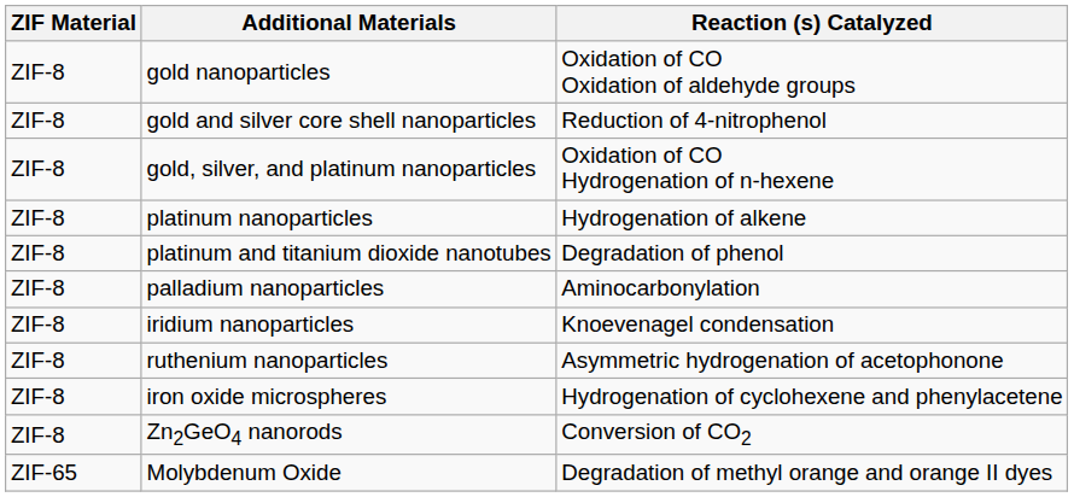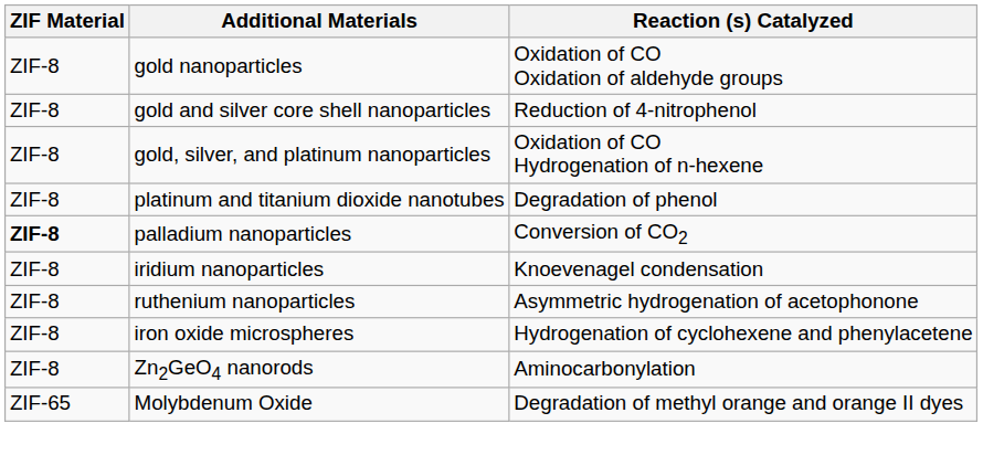- row: ZIF-8 | platinum nanoparticles | Hydrogenation of alkene
palladium nanoparticles | ZIF Material: normal -> bold
palladium nanoparticles | Reaction (s) Catalyzed: Aminocarbonylation -> Conversion of CO2
Zn2GeO4 nanorods | Reaction (s) Catalyzed: Conversion of CO2 -> Aminocarbonylation
